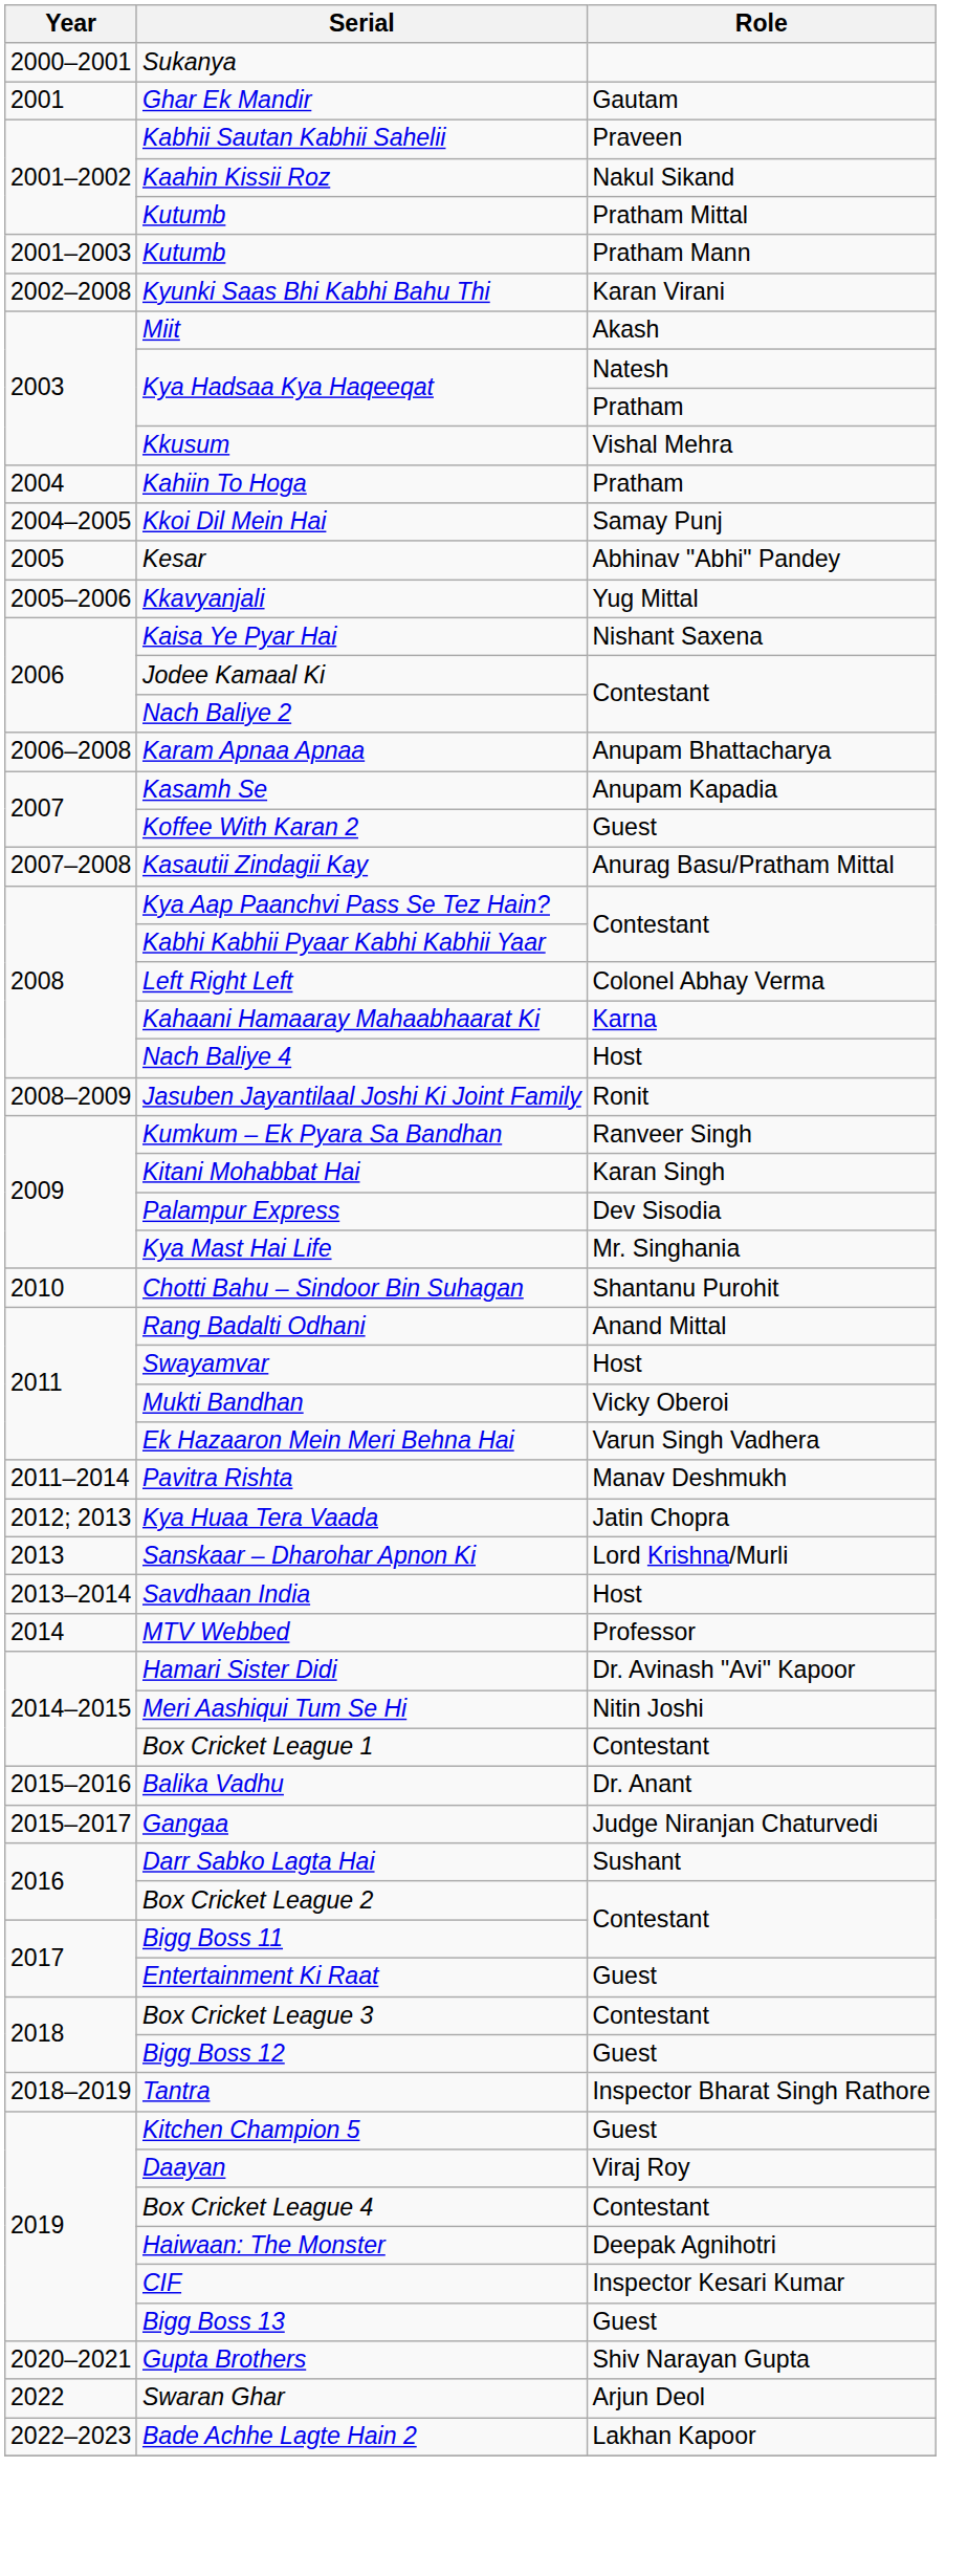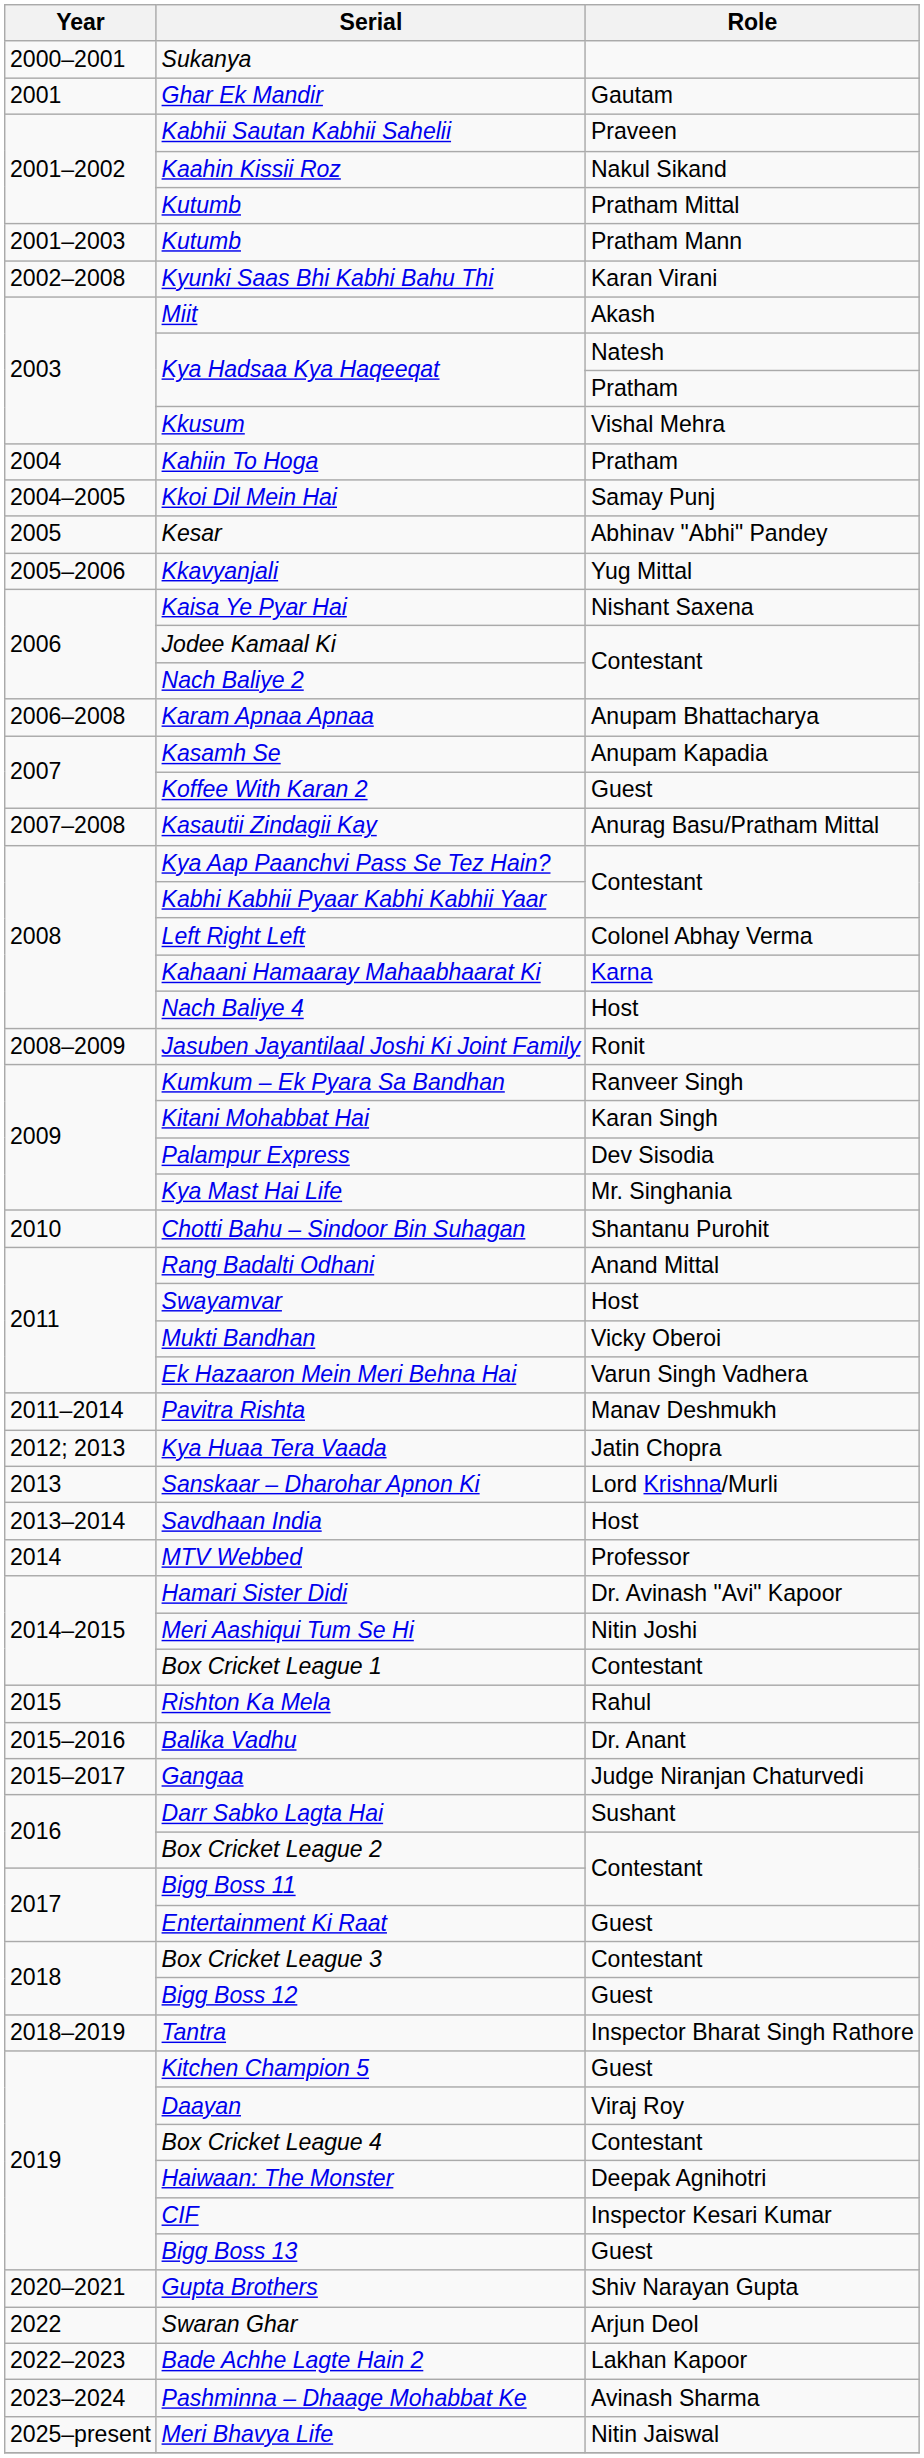+ row: 2015 | Rishton Ka Mela | Rahul
+ row: 2023–2024 | Pashminna – Dhaage Mohabbat Ke | Avinash Sharma
+ row: 2025–present | Meri Bhavya Life | Nitin Jaiswal
